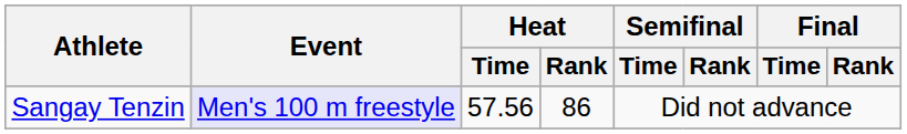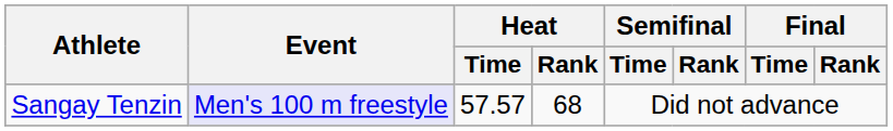Sangay Tenzin | Heat / Time: 57.56 -> 57.57
Sangay Tenzin | Heat / Rank: 86 -> 68
